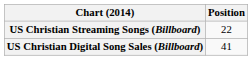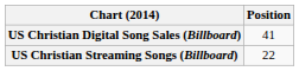rows swapped: US Christian Digital Song Sales (Billboard) <-> US Christian Streaming Songs (Billboard)
